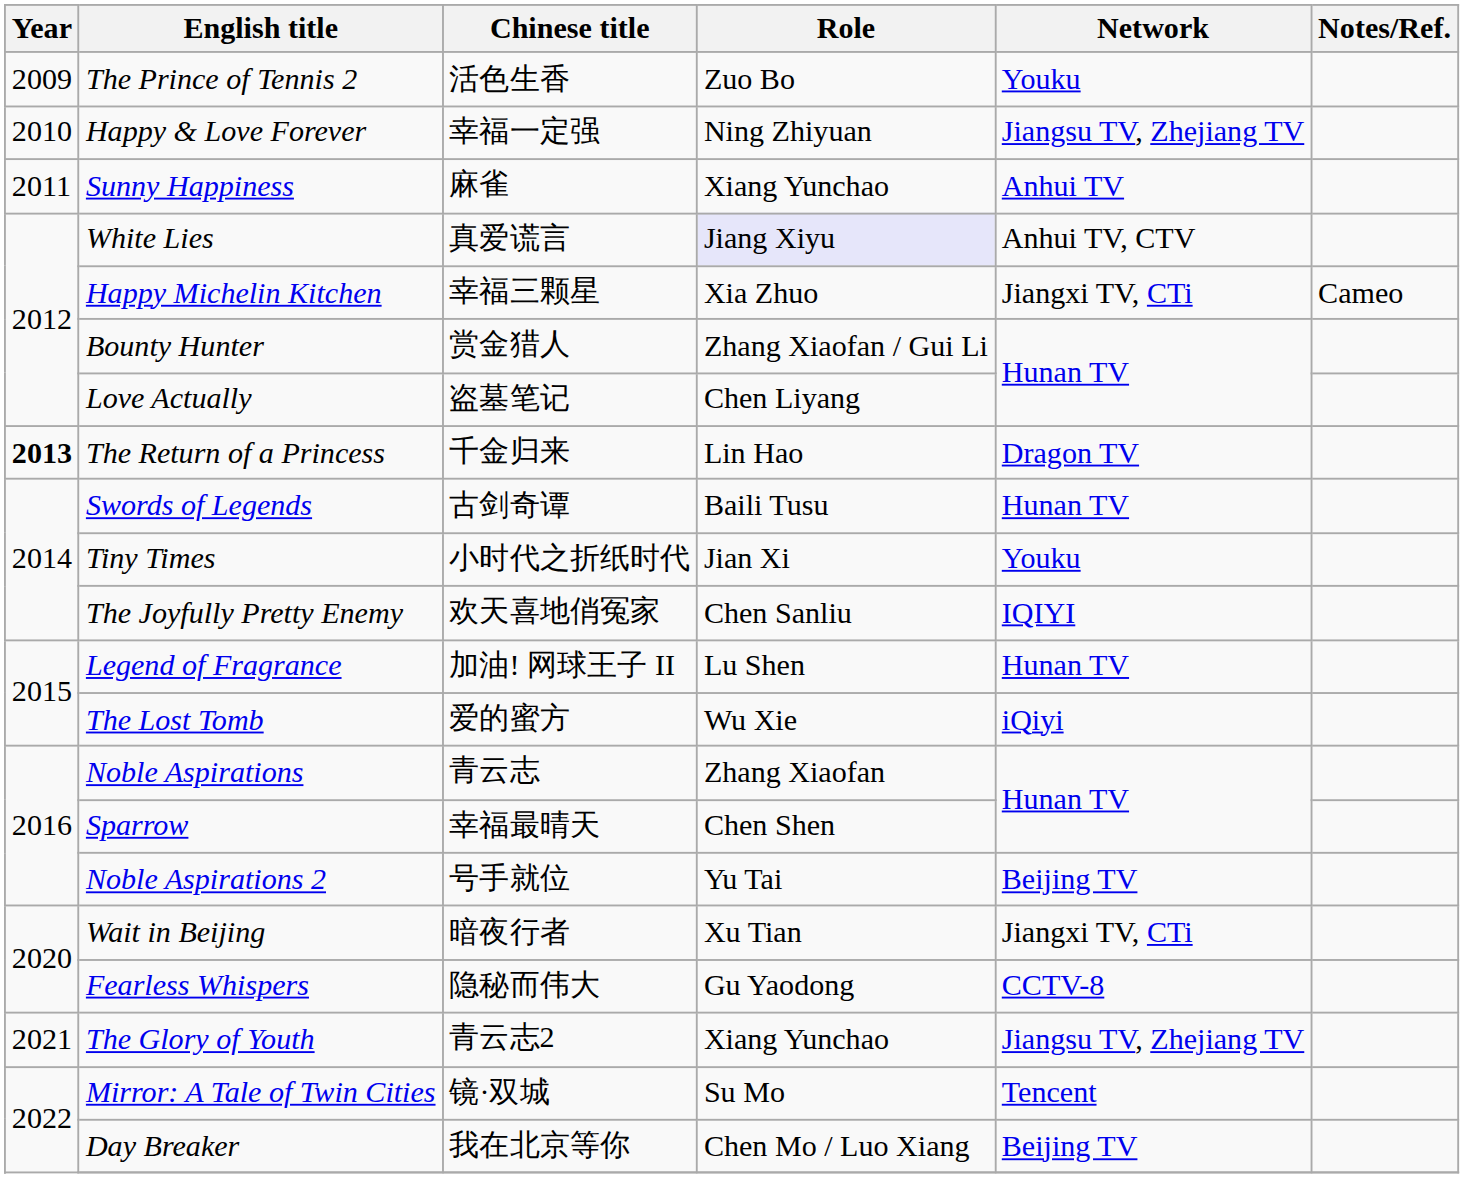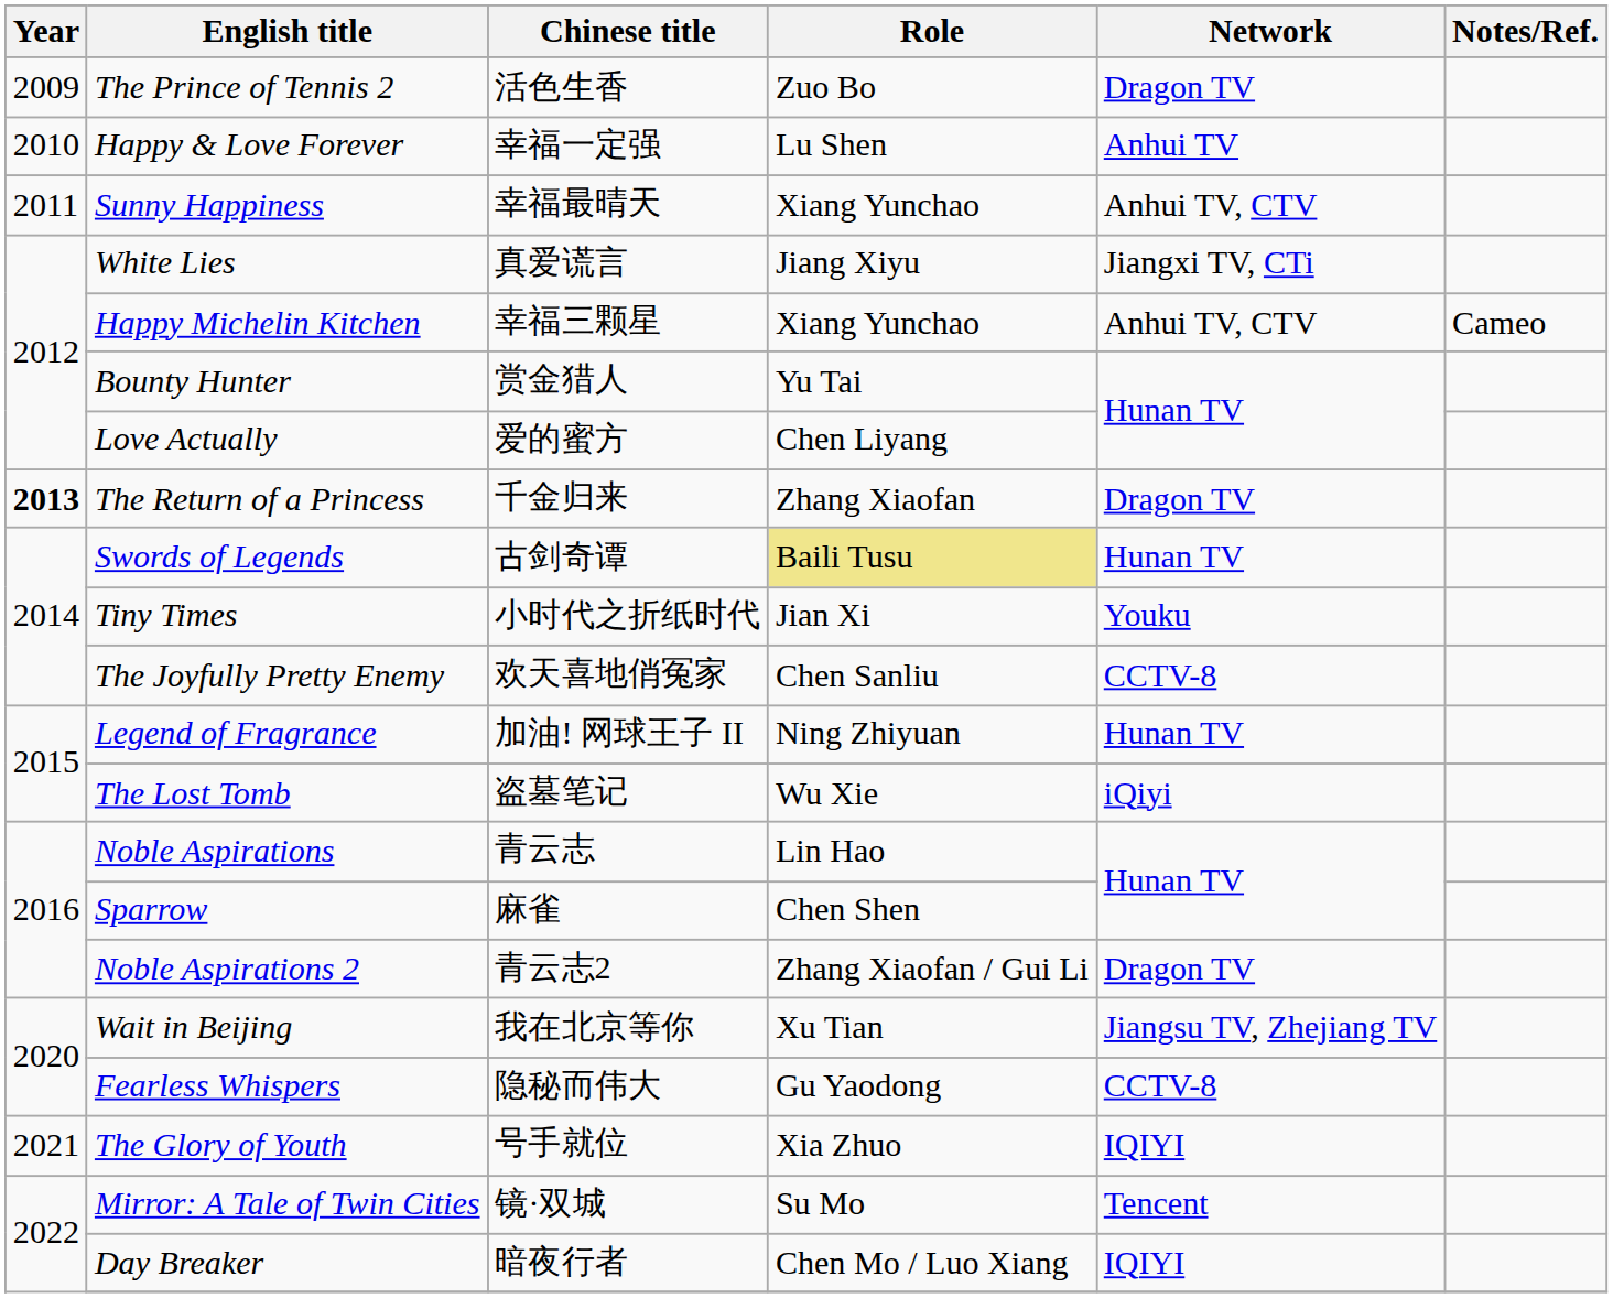The Prince of Tennis 2 | Network: Youku -> Dragon TV
Happy & Love Forever | Role: Ning Zhiyuan -> Lu Shen
Happy & Love Forever | Network: Jiangsu TV, Zhejiang TV -> Anhui TV
Sunny Happiness | Chinese title: 麻雀 -> 幸福最晴天
Sunny Happiness | Network: Anhui TV -> Anhui TV, CTV
White Lies | Role: lavender background -> no background
White Lies | Network: Anhui TV, CTV -> Jiangxi TV, CTi
Happy Michelin Kitchen | Role: Xia Zhuo -> Xiang Yunchao
Happy Michelin Kitchen | Network: Jiangxi TV, CTi -> Anhui TV, CTV
Bounty Hunter | Role: Zhang Xiaofan / Gui Li -> Yu Tai
Love Actually | Chinese title: 盗墓笔记 -> 爱的蜜方
The Return of a Princess | Role: Lin Hao -> Zhang Xiaofan
Swords of Legends | Role: no background -> khaki background
The Joyfully Pretty Enemy | Network: IQIYI -> CCTV-8
Legend of Fragrance | Role: Lu Shen -> Ning Zhiyuan
The Lost Tomb | Chinese title: 爱的蜜方 -> 盗墓笔记
Noble Aspirations | Role: Zhang Xiaofan -> Lin Hao
Sparrow | Chinese title: 幸福最晴天 -> 麻雀
Noble Aspirations 2 | Chinese title: 号手就位 -> 青云志2
Noble Aspirations 2 | Role: Yu Tai -> Zhang Xiaofan / Gui Li
Noble Aspirations 2 | Network: Beijing TV -> Dragon TV
Wait in Beijing | Chinese title: 暗夜行者 -> 我在北京等你
Wait in Beijing | Network: Jiangxi TV, CTi -> Jiangsu TV, Zhejiang TV
The Glory of Youth | Chinese title: 青云志2 -> 号手就位
The Glory of Youth | Role: Xiang Yunchao -> Xia Zhuo
The Glory of Youth | Network: Jiangsu TV, Zhejiang TV -> IQIYI
Day Breaker | Chinese title: 我在北京等你 -> 暗夜行者
Day Breaker | Network: Beijing TV -> IQIYI
